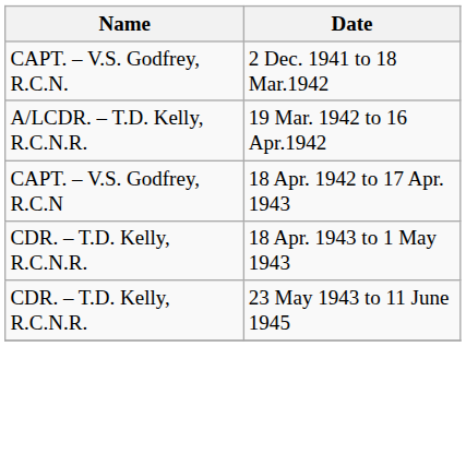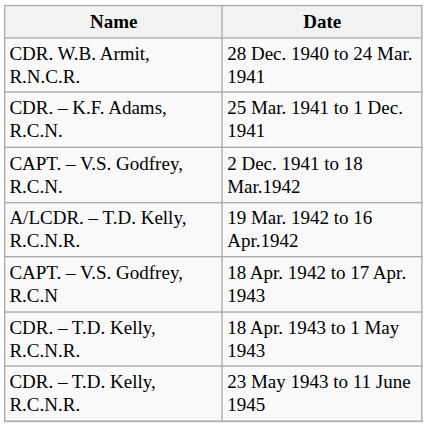+ row: CDR. W.B. Armit, R.N.C.R. | 28 Dec. 1940 to 24 Mar. 1941
+ row: CDR. – K.F. Adams, R.C.N. | 25 Mar. 1941 to 1 Dec. 1941
